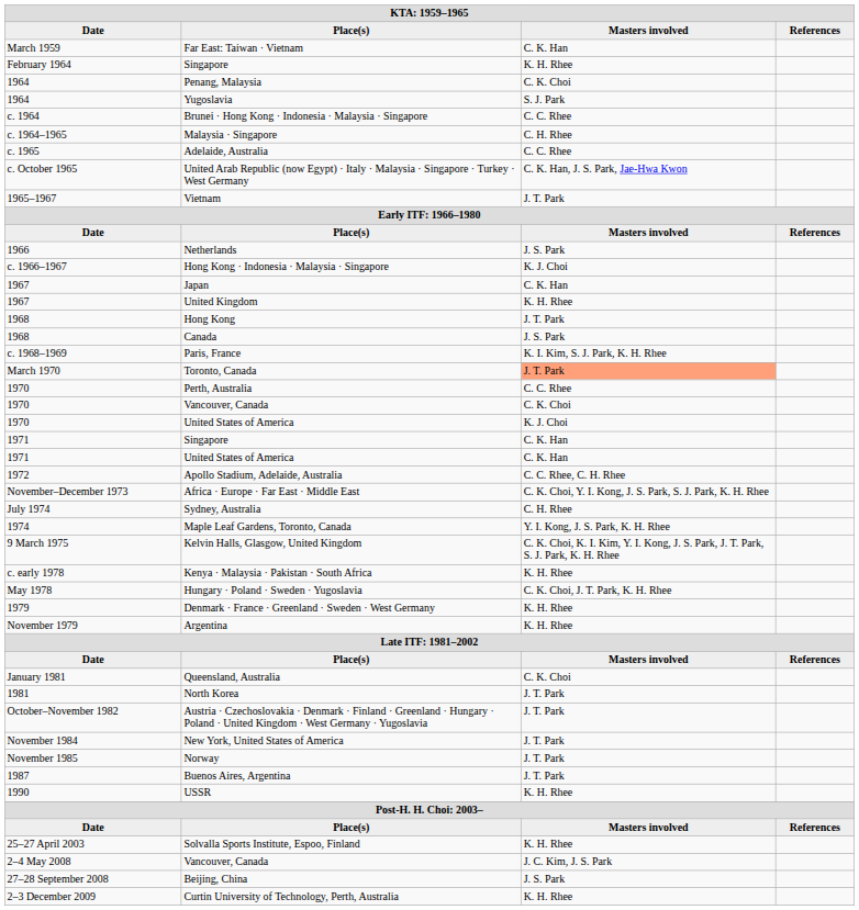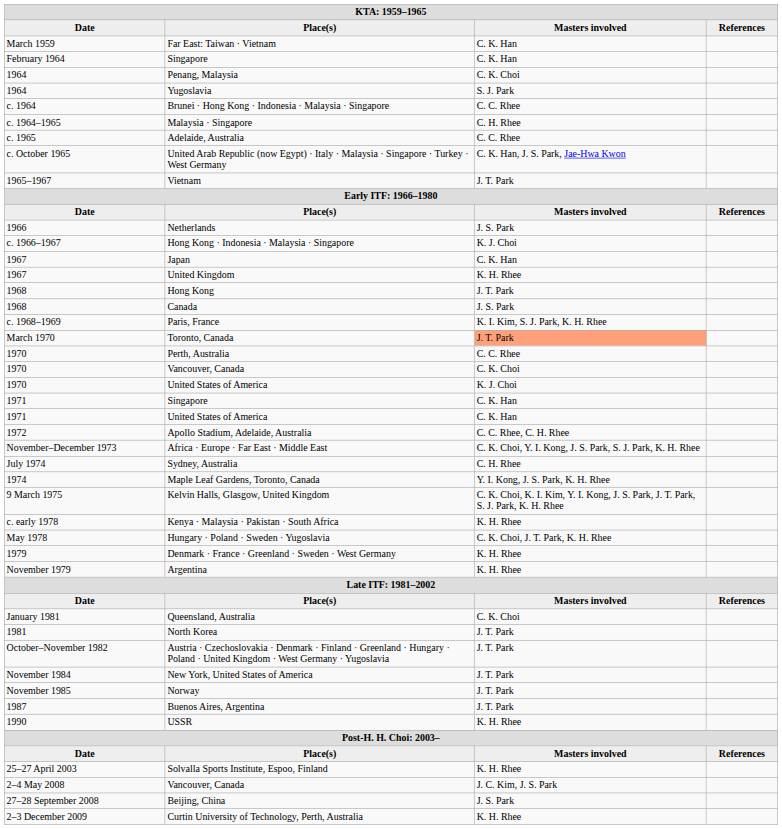February 1964 / Singapore | Masters involved: K. H. Rhee -> C. K. Han
